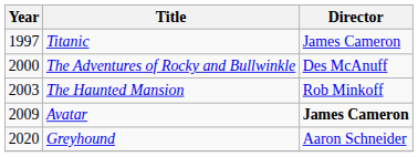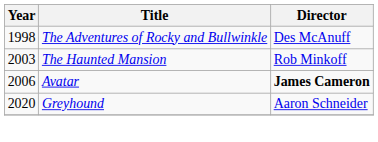- row: 1997 | Titanic | James Cameron
The Adventures of Rocky and Bullwinkle | Year: 2000 -> 1998
Avatar | Year: 2009 -> 2006
